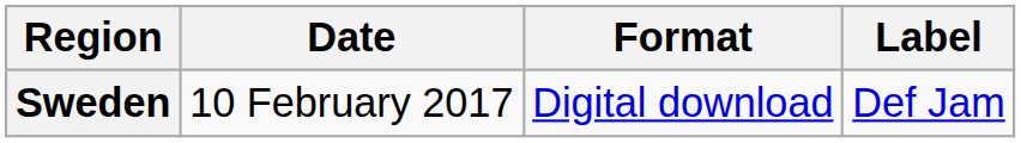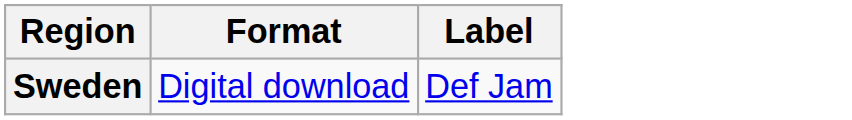- column: Date | 10 February 2017
